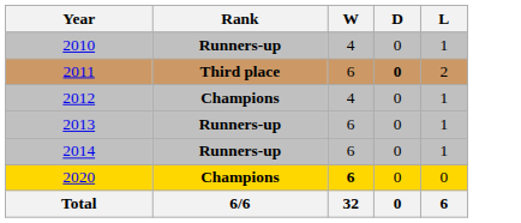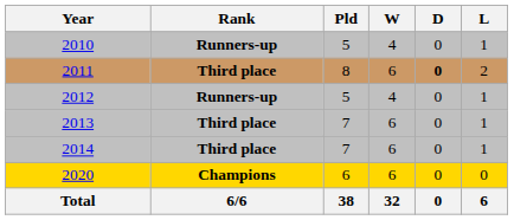+ column: Pld | 5 | 8 | 5 | 7 | 7 | 6 | 38
2012 | Rank: Champions -> Runners-up
2013 | Rank: Runners-up -> Third place
2014 | Rank: Runners-up -> Third place
2020 | W: bold -> normal
